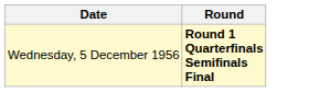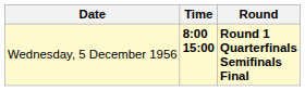+ column: Time | 8:00 15:00
